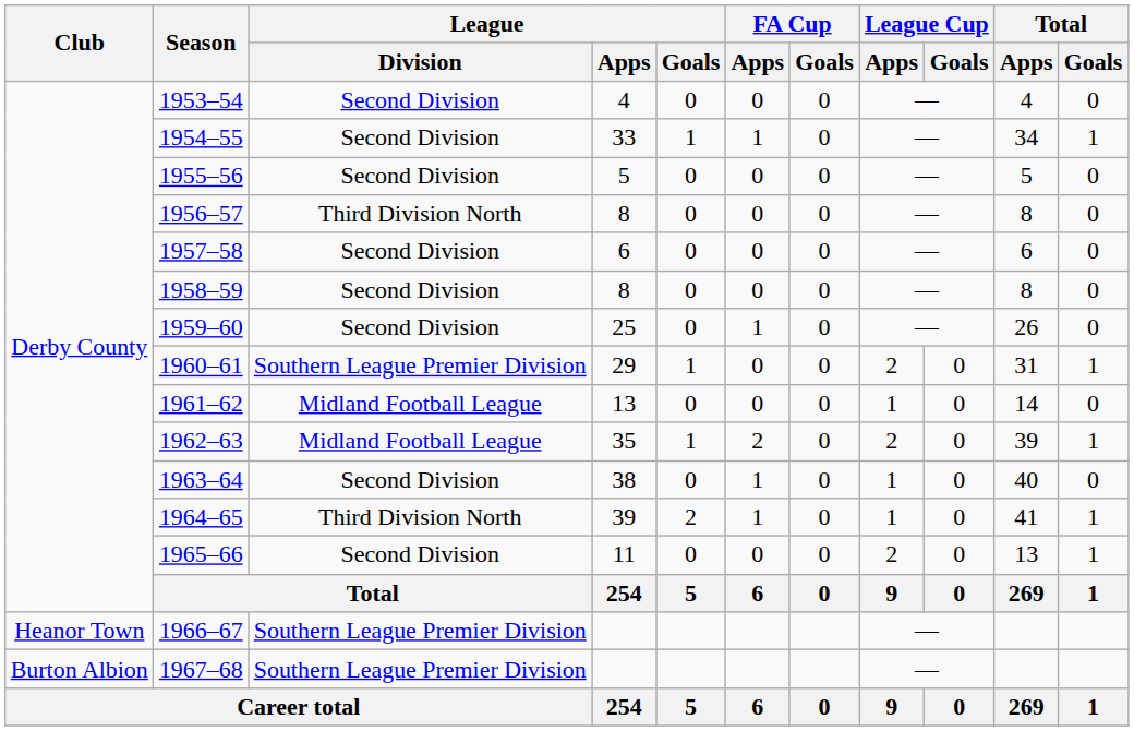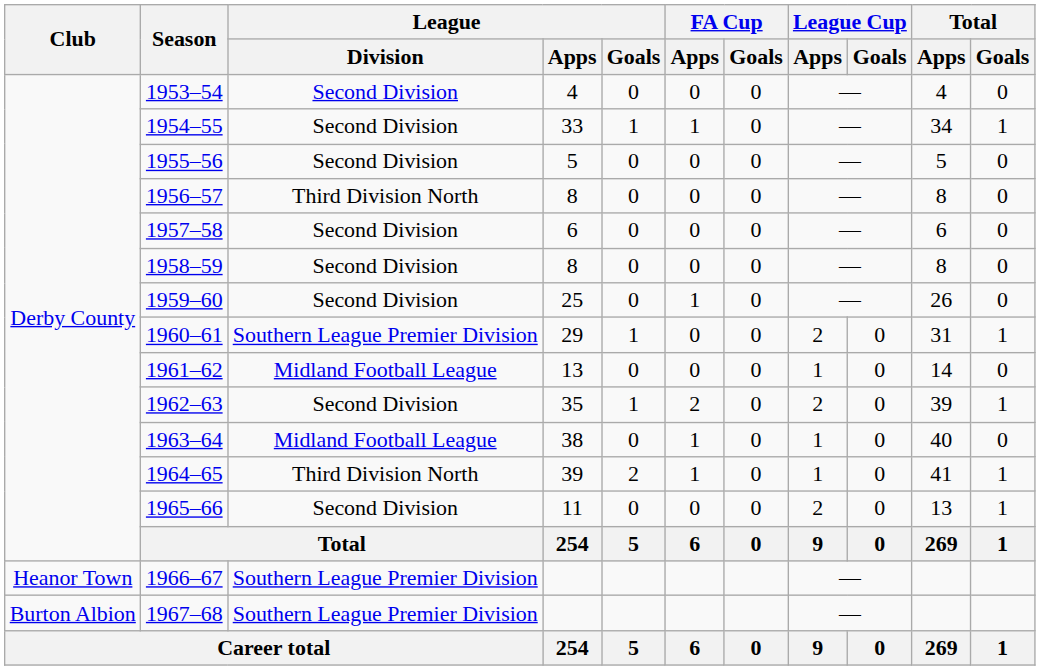1962–63 | League / Division: Midland Football League -> Second Division
1963–64 | League / Division: Second Division -> Midland Football League
